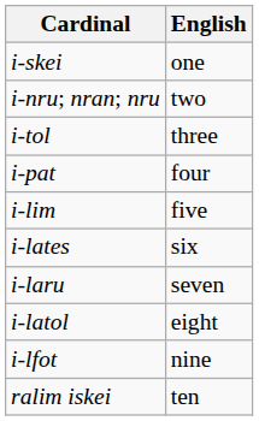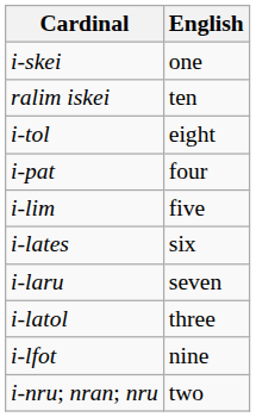rows swapped: i-nru; nran; nru <-> ralim iskei
i-tol | English: three -> eight
i-latol | English: eight -> three
